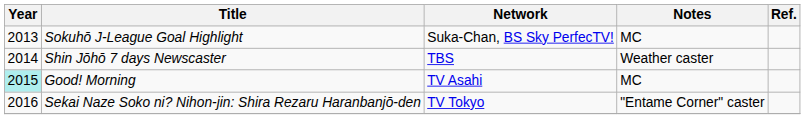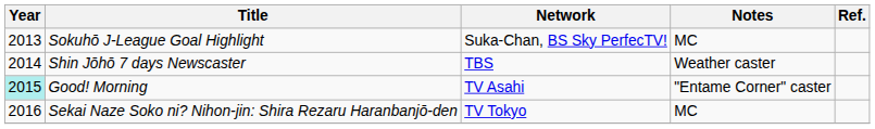Good! Morning | Notes: MC -> "Entame Corner" caster
Sekai Naze Soko ni? Nihon-jin: Shira Rezaru Haranbanjō-den | Notes: "Entame Corner" caster -> MC
